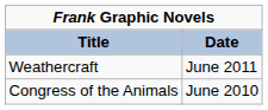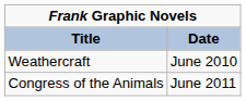Weathercraft | Date: June 2011 -> June 2010
Congress of the Animals | Date: June 2010 -> June 2011
